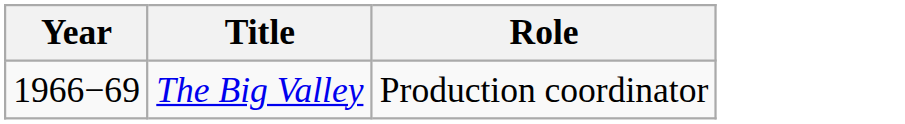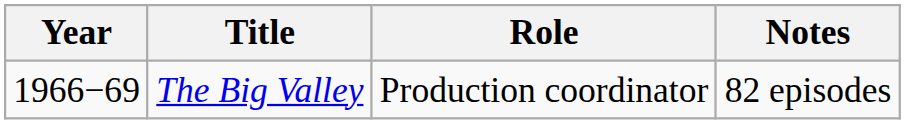+ column: Notes | 82 episodes
